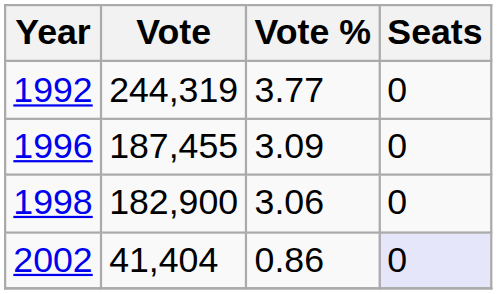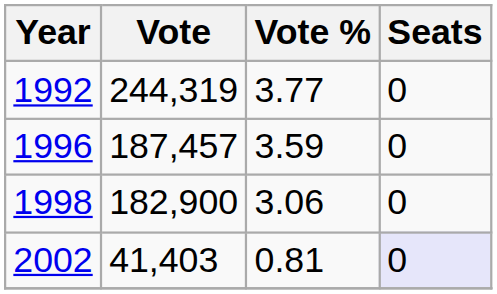1996 | Vote: 187,455 -> 187,457
1996 | Vote %: 3.09 -> 3.59
2002 | Vote: 41,404 -> 41,403
2002 | Vote %: 0.86 -> 0.81
